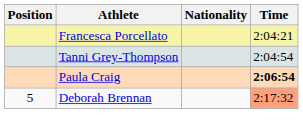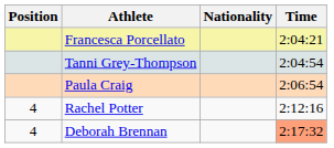Paula Craig | Time: bold -> normal
+ row: 4 | Rachel Potter | 2:12:16
Deborah Brennan | Position: 5 -> 4
